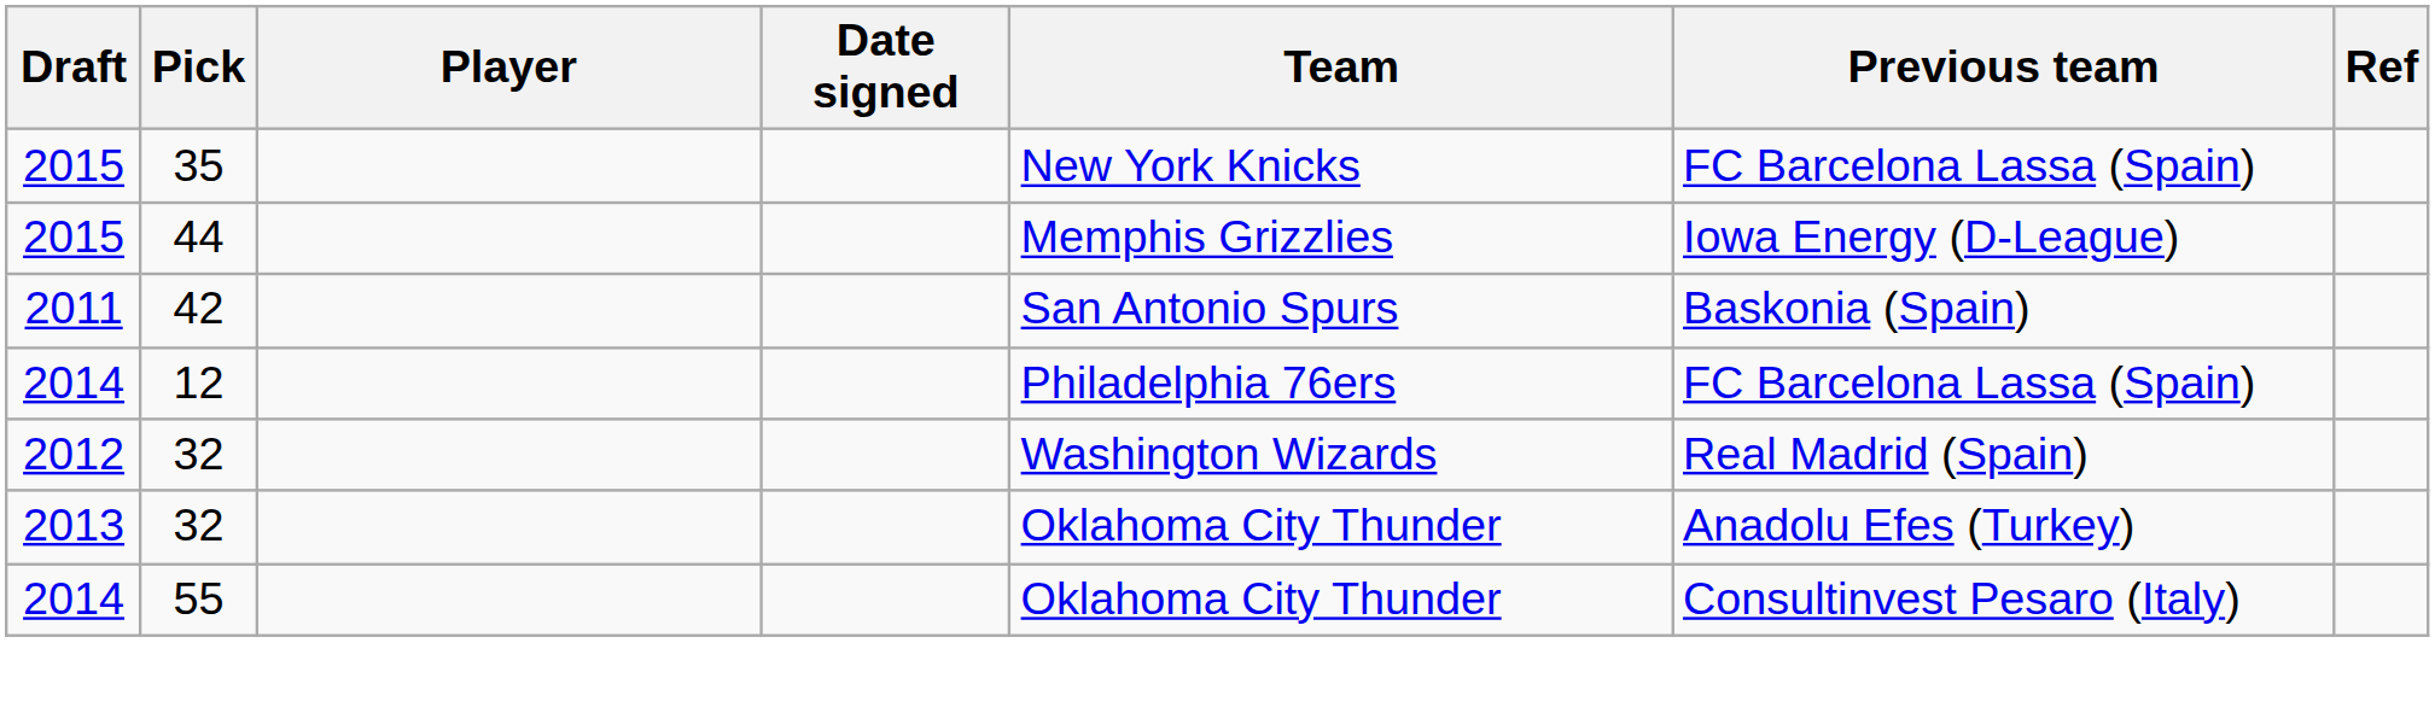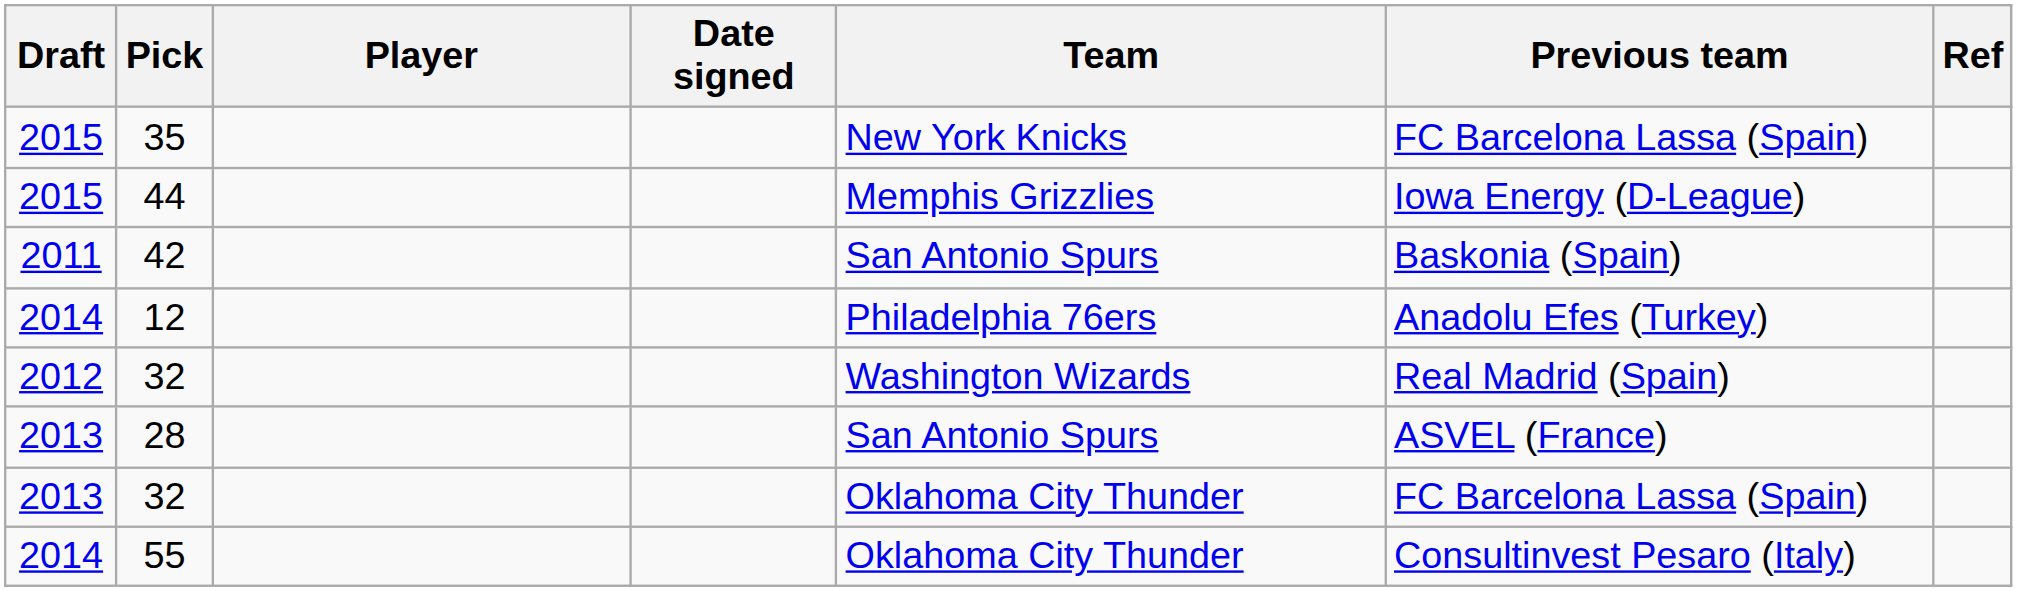12 | Previous team: FC Barcelona Lassa (Spain) -> Anadolu Efes (Turkey)
+ row: 2013 | 28 | San Antonio Spurs | ASVEL (France)
2013 / 32 | Previous team: Anadolu Efes (Turkey) -> FC Barcelona Lassa (Spain)
